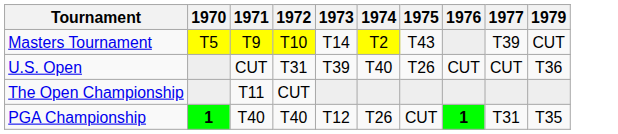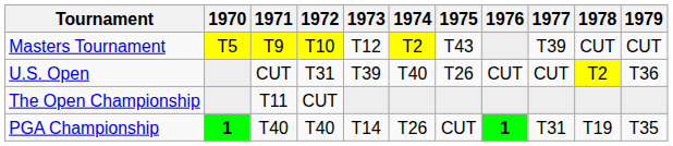+ column: 1978 | CUT | T2 | T19
Masters Tournament | 1973: T14 -> T12
PGA Championship | 1973: T12 -> T14
